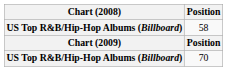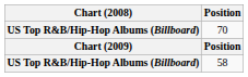rows swapped: 58 <-> 70
